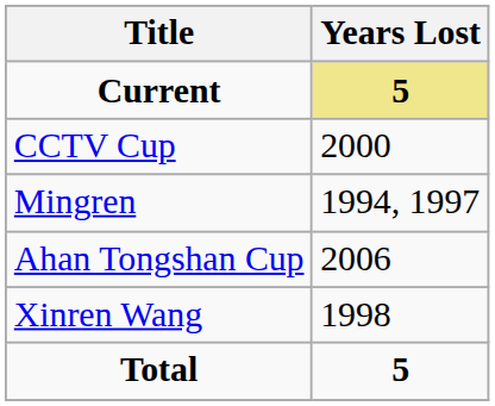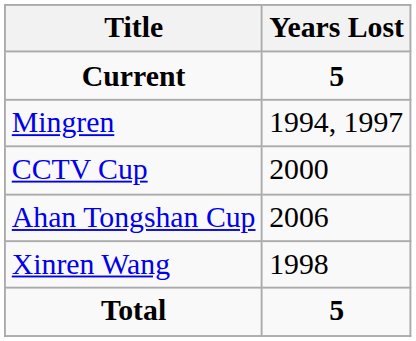Current | Years Lost: khaki background -> no background
rows swapped: Mingren <-> CCTV Cup
